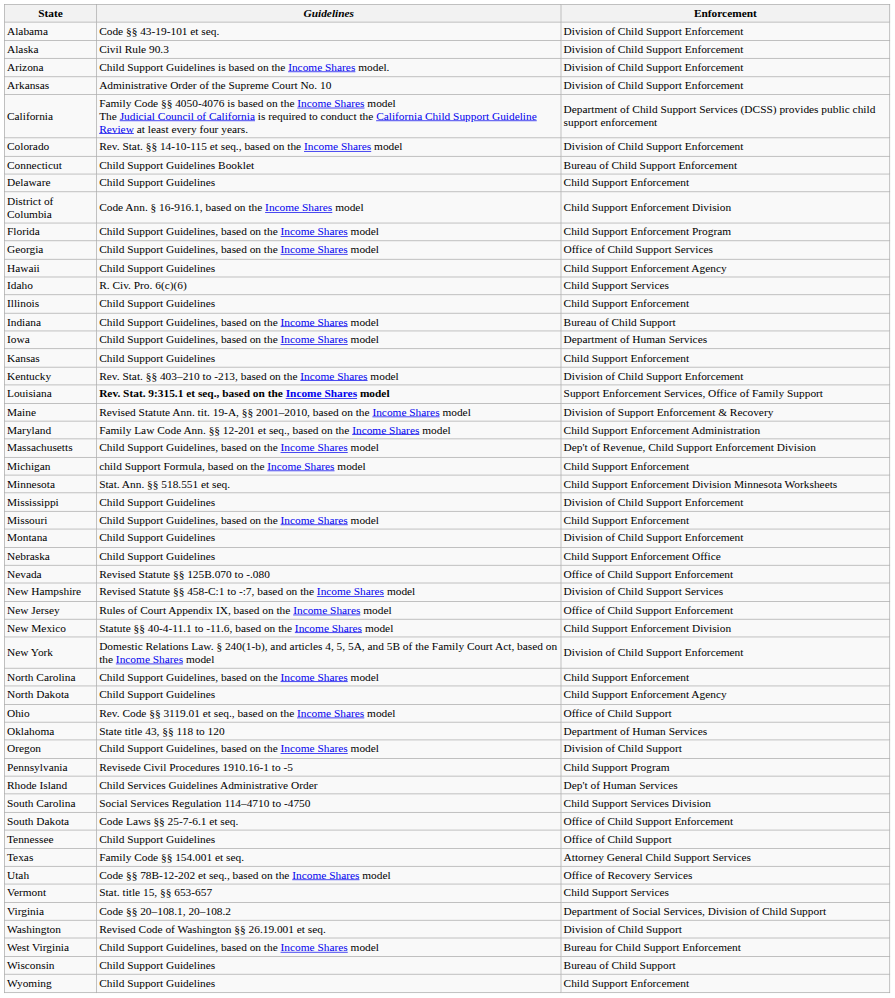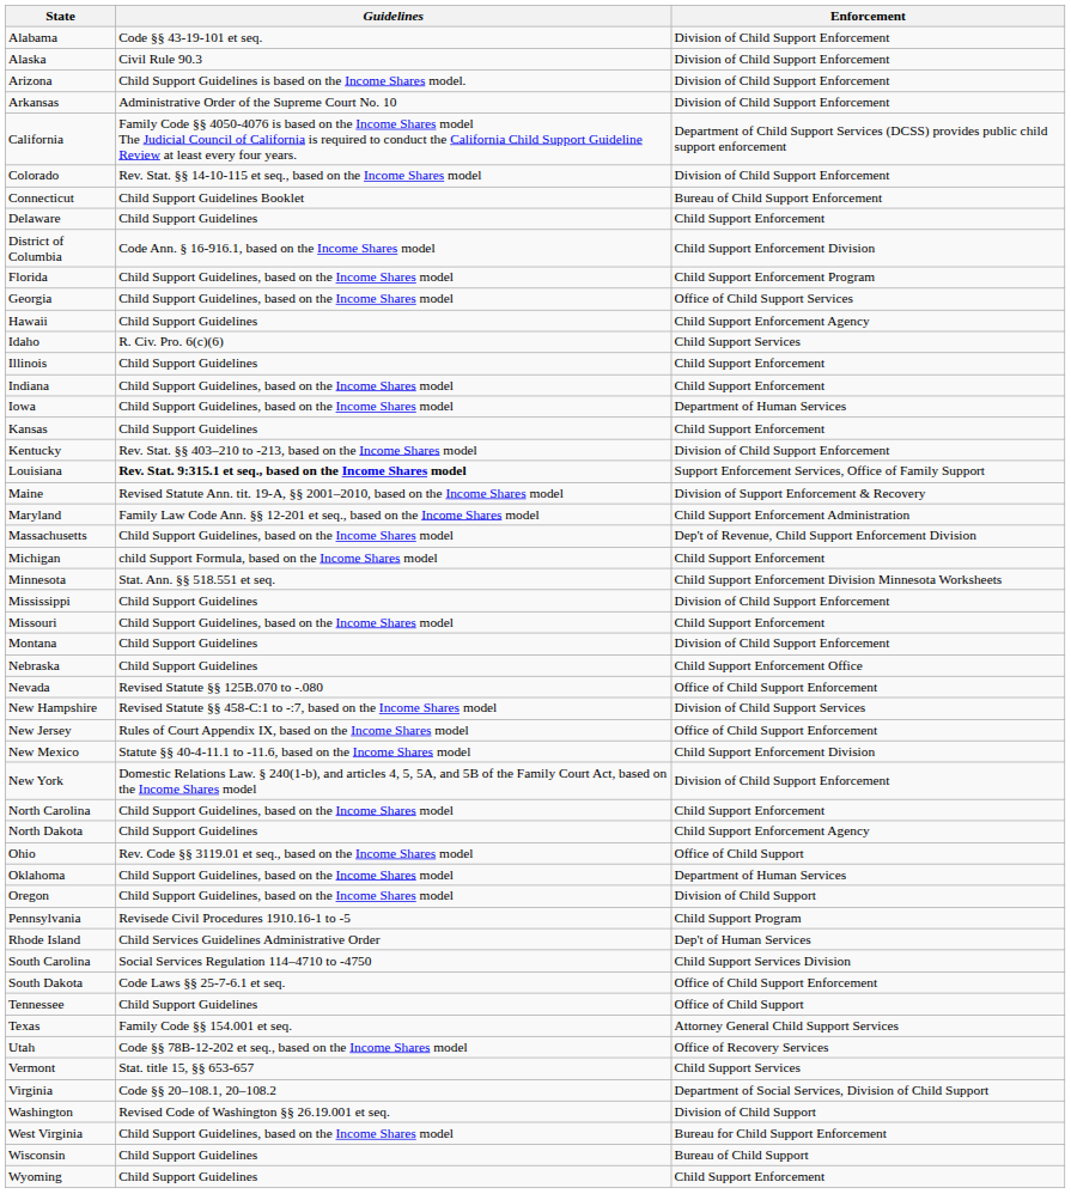Indiana | Enforcement: Bureau of Child Support -> Child Support Enforcement
Oklahoma | Guidelines: State title 43, §§ 118 to 120 -> Child Support Guidelines, based on the Income Shares model
